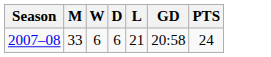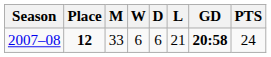+ column: Place | 12
2007–08 | GD: normal -> bold
